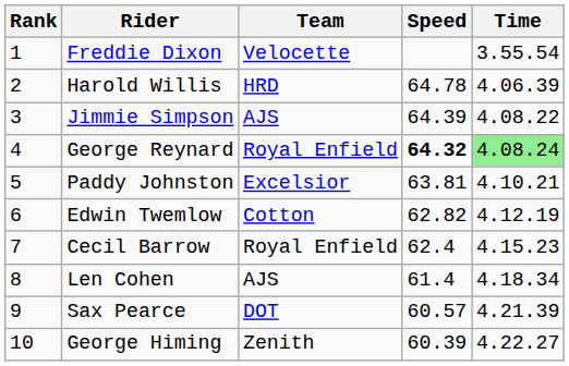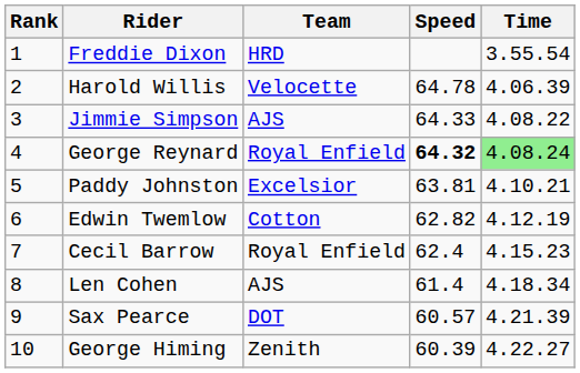Freddie Dixon | Team: Velocette -> HRD
Harold Willis | Team: HRD -> Velocette
Jimmie Simpson | Speed: 64.39 -> 64.33
